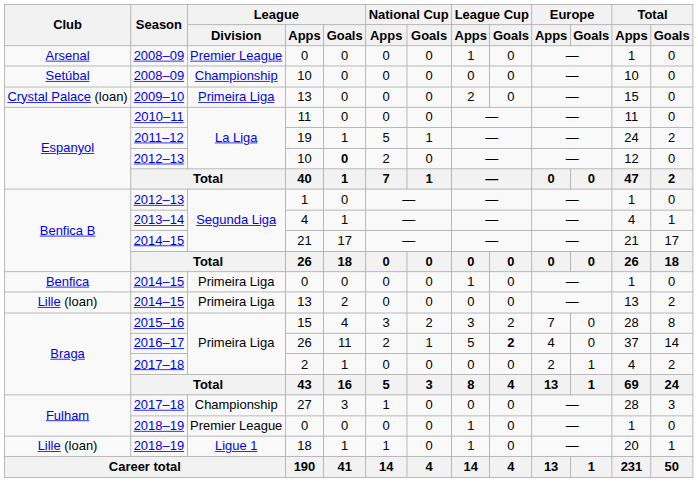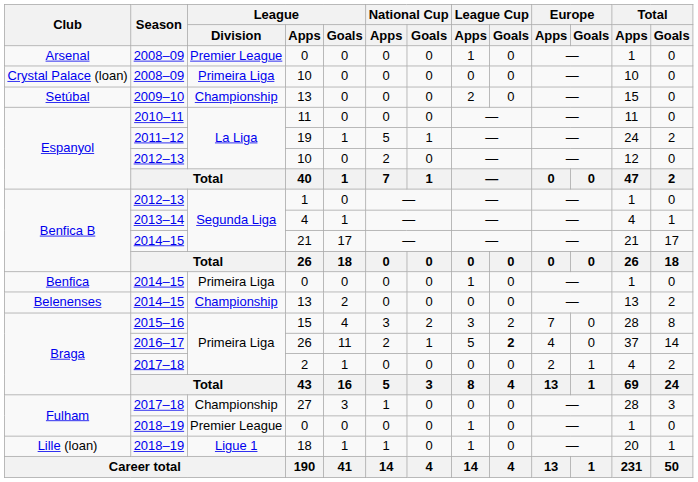2008–09 / 10 | Club: Setúbal -> Crystal Palace (loan)
2008–09 / 10 | League / Division: Championship -> Primeira Liga
2009–10 / 13 | Club: Crystal Palace (loan) -> Setúbal
2009–10 / 13 | League / Division: Primeira Liga -> Championship
2012–13 / 10 | League / Goals: bold -> normal
2014–15 / 13 | Club: Lille (loan) -> Belenenses
2014–15 / 13 | League / Division: Primeira Liga -> Championship
